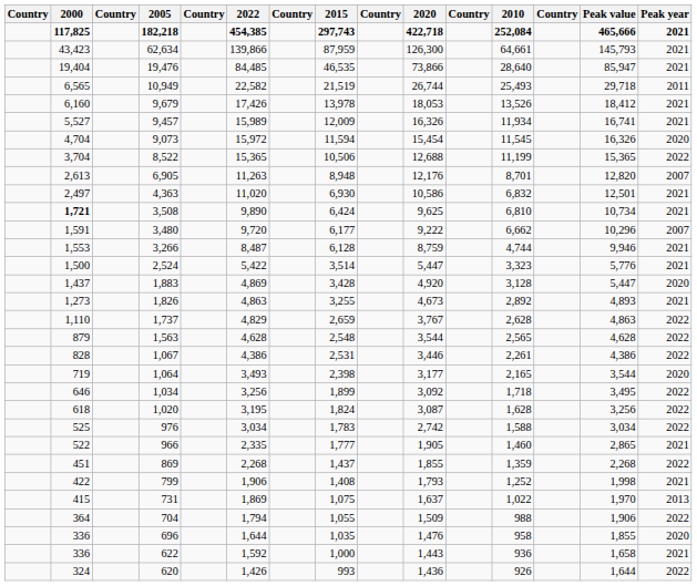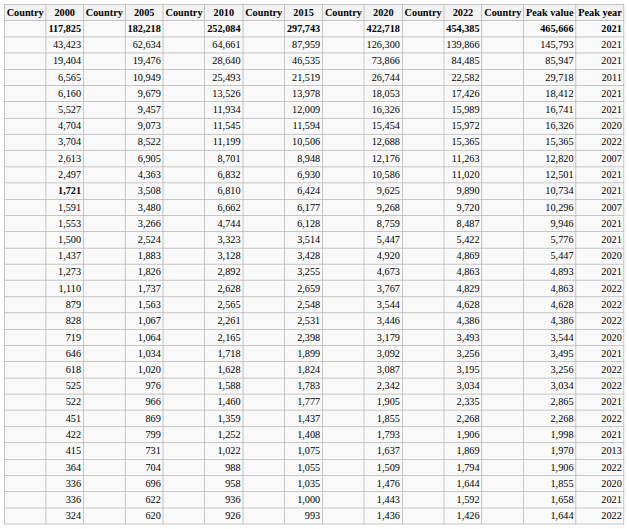columns swapped: 2010 <-> 2022
3,480 | 2020: 9,222 -> 9,268
1,064 | 2020: 3,177 -> 3,179
1,034 | Peak year: 2022 -> 2021
976 | 2020: 2,742 -> 2,342
